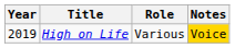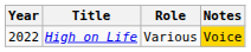High on Life | Year: 2019 -> 2022
